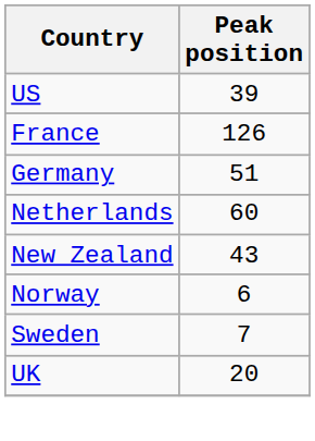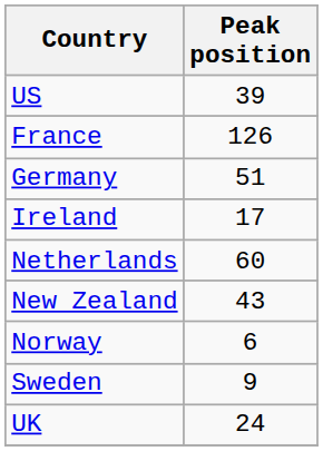+ row: Ireland | 17
Sweden | Peak position: 7 -> 9
UK | Peak position: 20 -> 24
